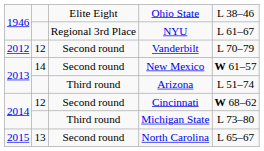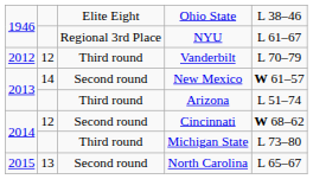Vanderbilt | column 3: Second round -> Third round
